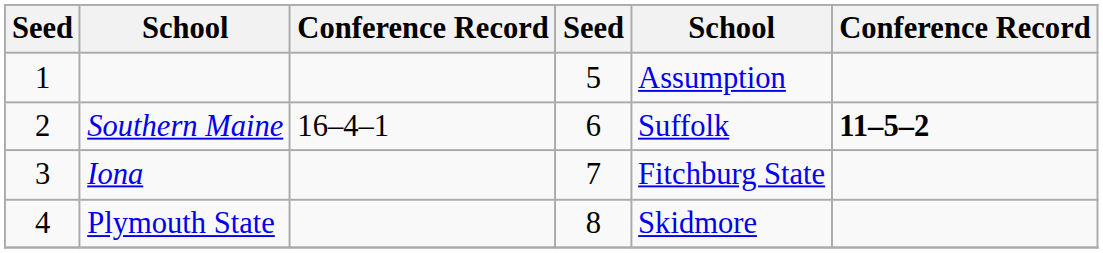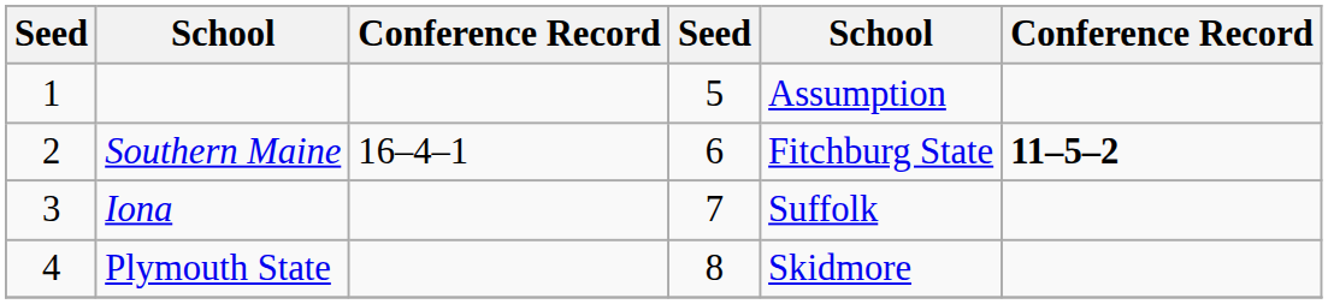Southern Maine | column 5: Suffolk -> Fitchburg State
Iona | column 5: Fitchburg State -> Suffolk
